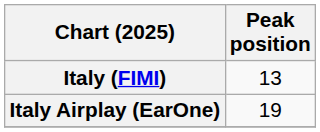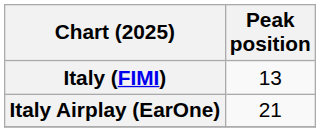Italy Airplay (EarOne) | Peak position: 19 -> 21
